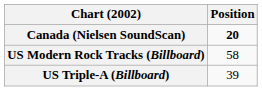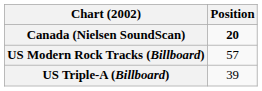US Modern Rock Tracks (Billboard) | Position: 58 -> 57
